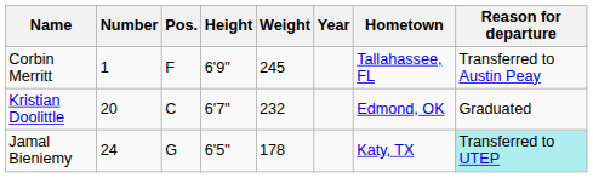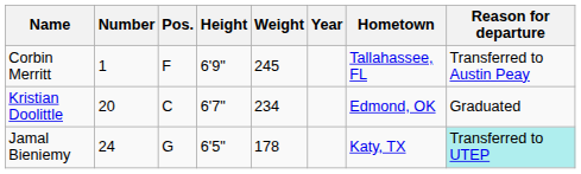Kristian Doolittle | Weight: 232 -> 234
